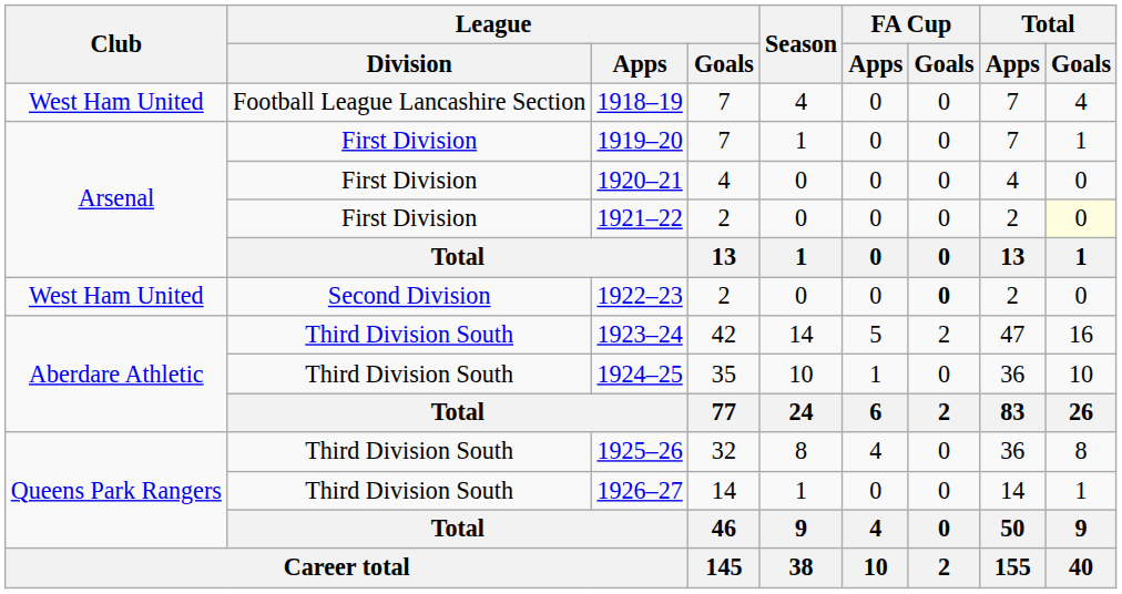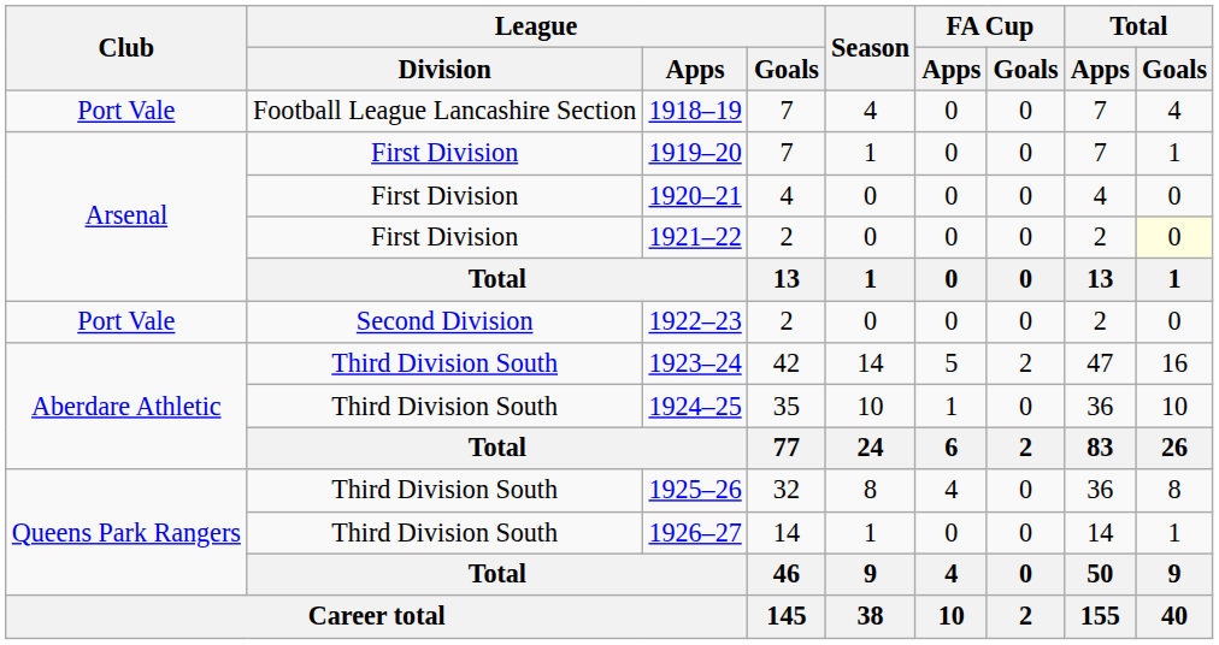1918–19 | Club: West Ham United -> Port Vale
1922–23 | Club: West Ham United -> Port Vale
1922–23 | FA Cup / Goals: bold -> normal
